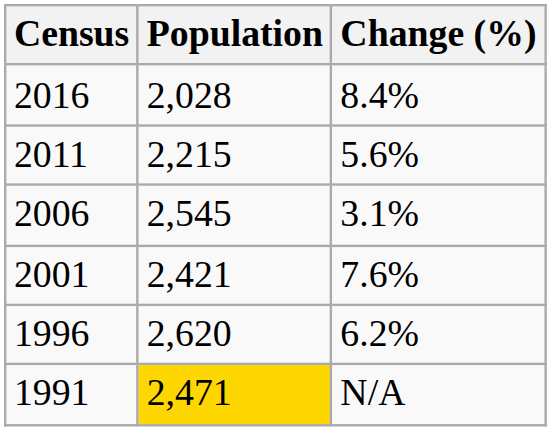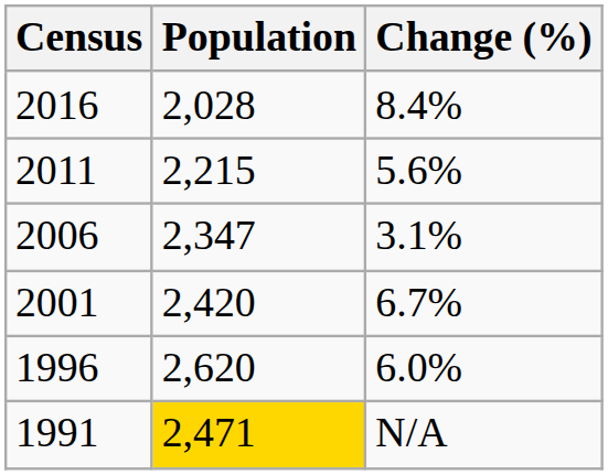2006 | Population: 2,545 -> 2,347
2001 | Population: 2,421 -> 2,420
2001 | Change (%): 7.6% -> 6.7%
1996 | Change (%): 6.2% -> 6.0%
